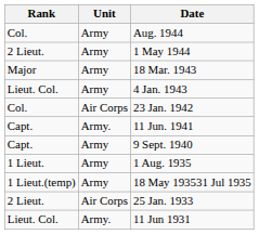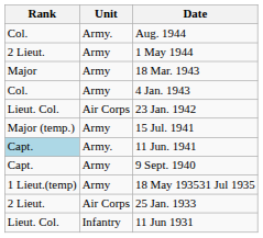Aug. 1944 | Unit: Army -> Army.
4 Jan. 1943 | Rank: Lieut. Col. -> Col.
23 Jan. 1942 | Rank: Col. -> Lieut. Col.
+ row: Major (temp.) | Army | 15 Jul. 1941
11 Jun. 1941 | Rank: no background -> lightblue background
- row: 1 Lieut. | Army | 1 Aug. 1935
11 Jun 1931 | Unit: Army. -> Infantry
